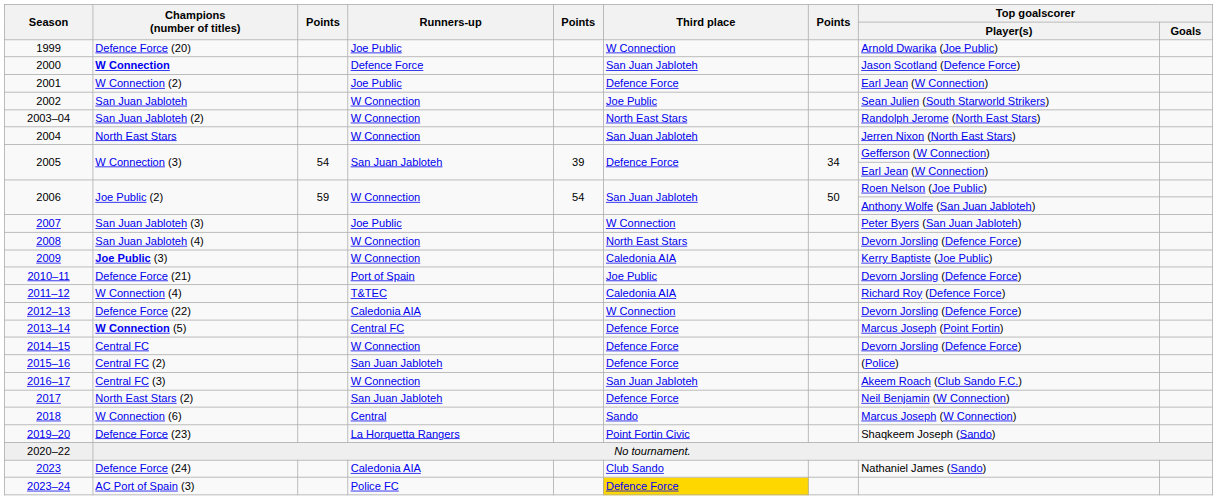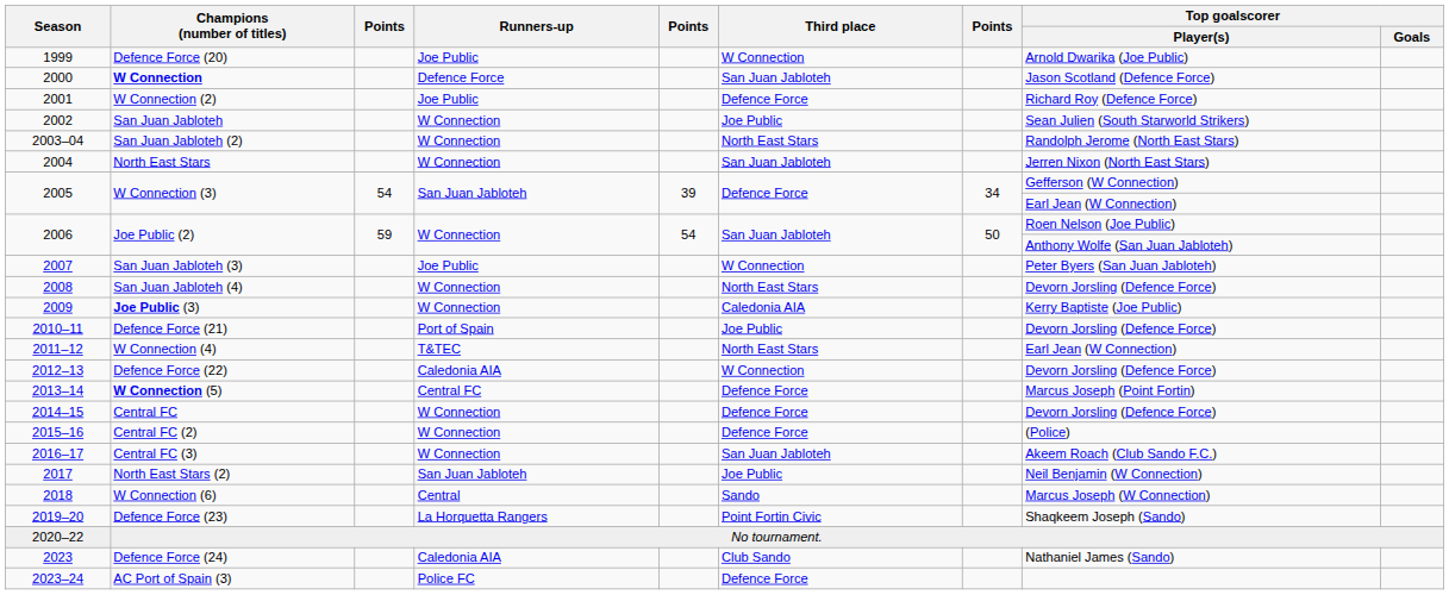W Connection (2) | Top goalscorer / Player(s): Earl Jean (W Connection) -> Richard Roy (Defence Force)
W Connection (4) | Third place: Caledonia AIA -> North East Stars
W Connection (4) | Top goalscorer / Player(s): Richard Roy (Defence Force) -> Earl Jean (W Connection)
Central FC (2) | Runners-up: San Juan Jabloteh -> W Connection
North East Stars (2) | Third place: Defence Force -> Joe Public
AC Port of Spain (3) | Third place: gold background -> no background
